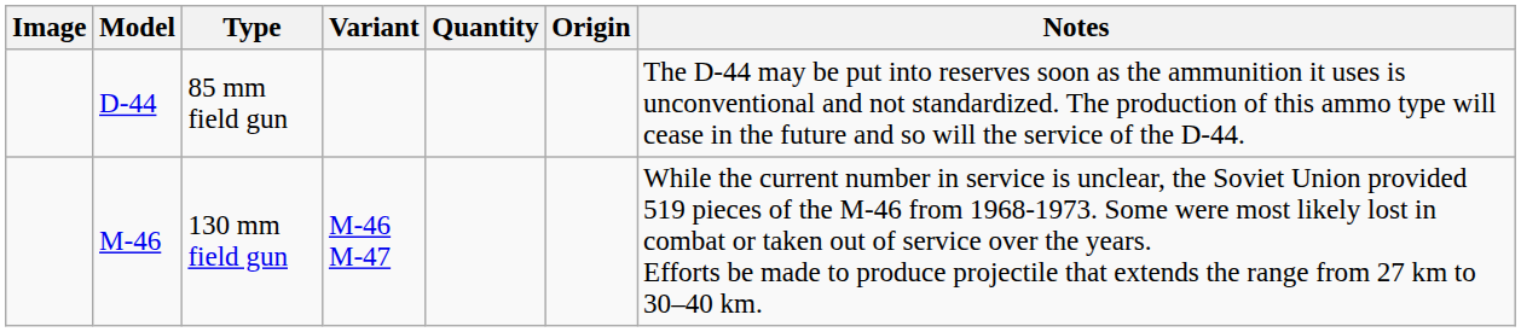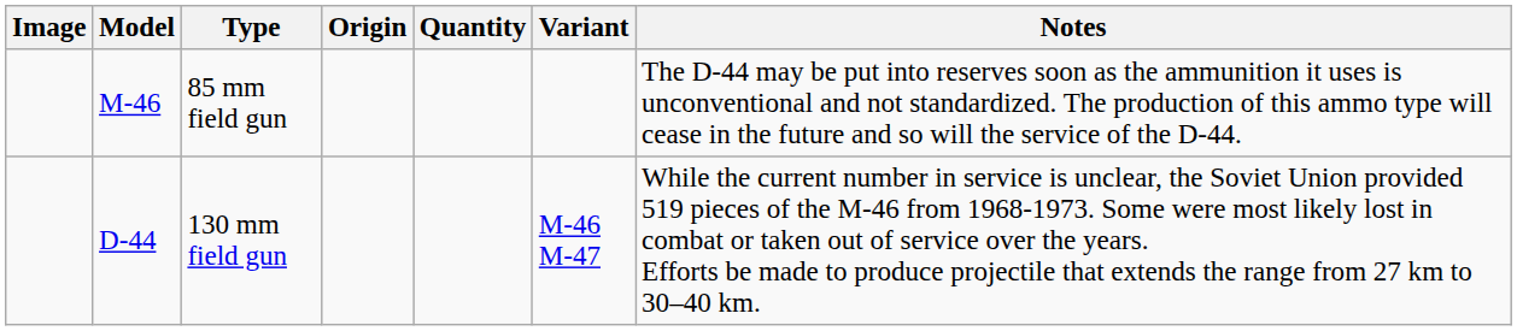columns swapped: Variant <-> Origin
85 mm field gun | Model: D-44 -> M-46
130 mm field gun | Model: M-46 -> D-44
